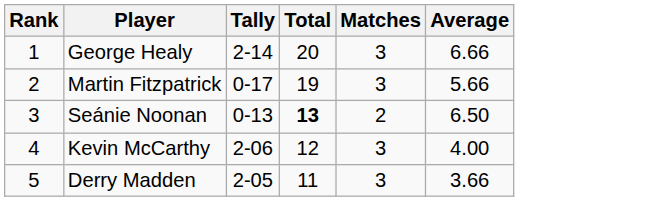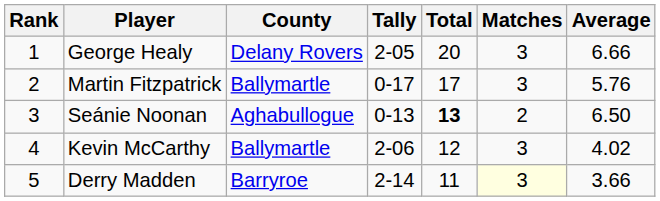+ column: County | Delany Rovers | Ballymartle | Aghabullogue | Ballymartle | Barryroe
George Healy | Tally: 2-14 -> 2-05
Martin Fitzpatrick | Total: 19 -> 17
Martin Fitzpatrick | Average: 5.66 -> 5.76
Kevin McCarthy | Average: 4.00 -> 4.02
Derry Madden | Tally: 2-05 -> 2-14
Derry Madden | Matches: no background -> lightyellow background
